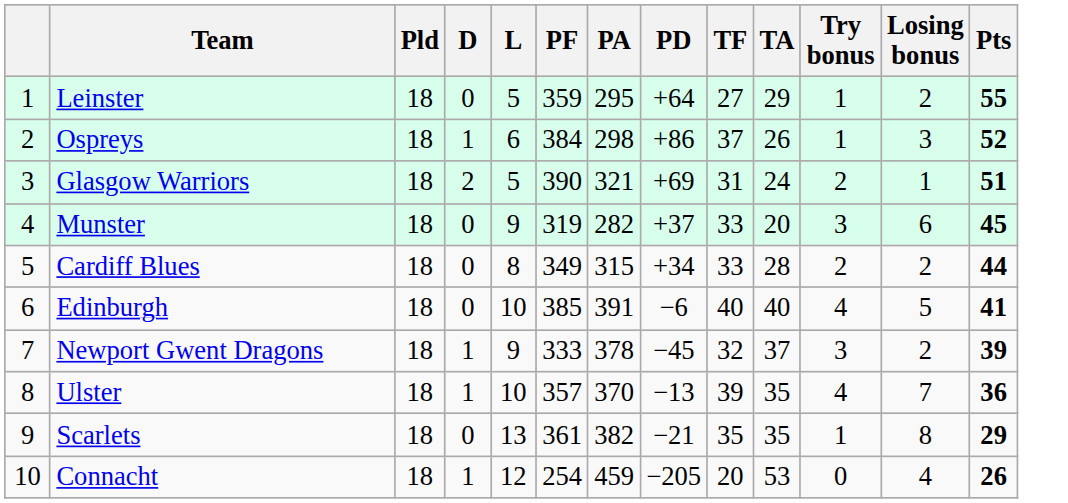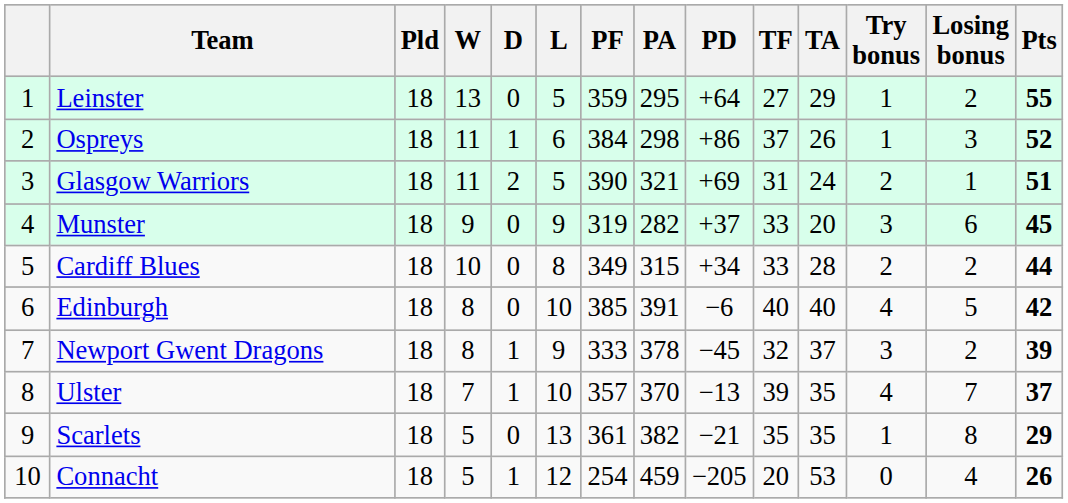+ column: W | 13 | 11 | 11 | 9 | 10 | 8 | 8 | 7 | 5 | 5
Edinburgh | Pts: 41 -> 42
Ulster | Pts: 36 -> 37
